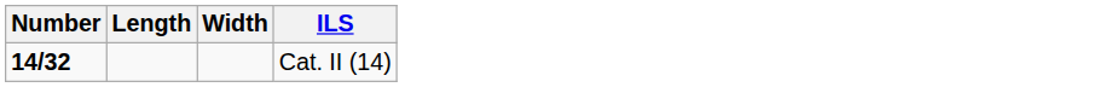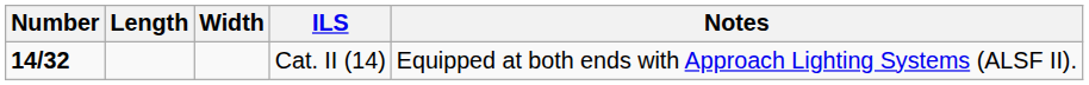+ column: Notes | Equipped at both ends with Approach Lighting Systems (ALSF II).
